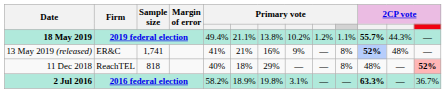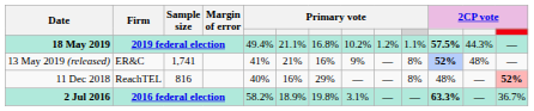18 May 2019 | column 7: 13.8% -> 16.8%
18 May 2019 | column 11: 55.7% -> 57.5%
11 Dec 2018 | Sample size: 818 -> 816
11 Dec 2018 | column 6: 18% -> 16%
